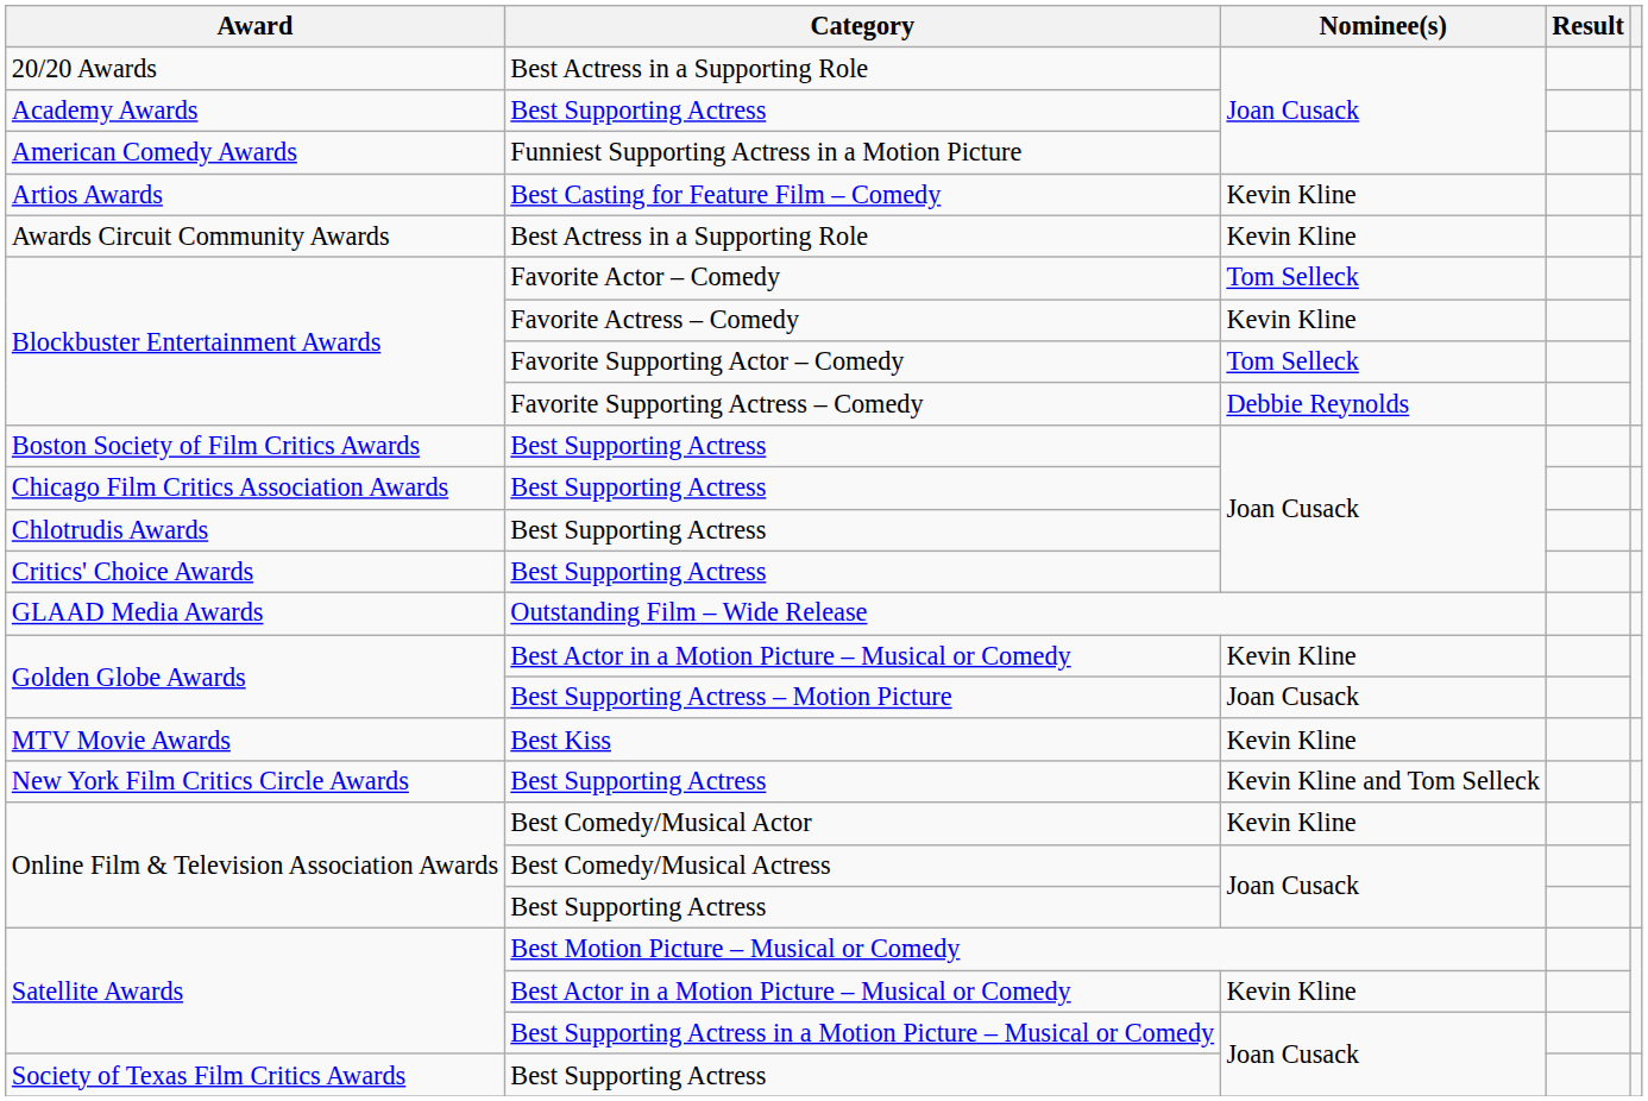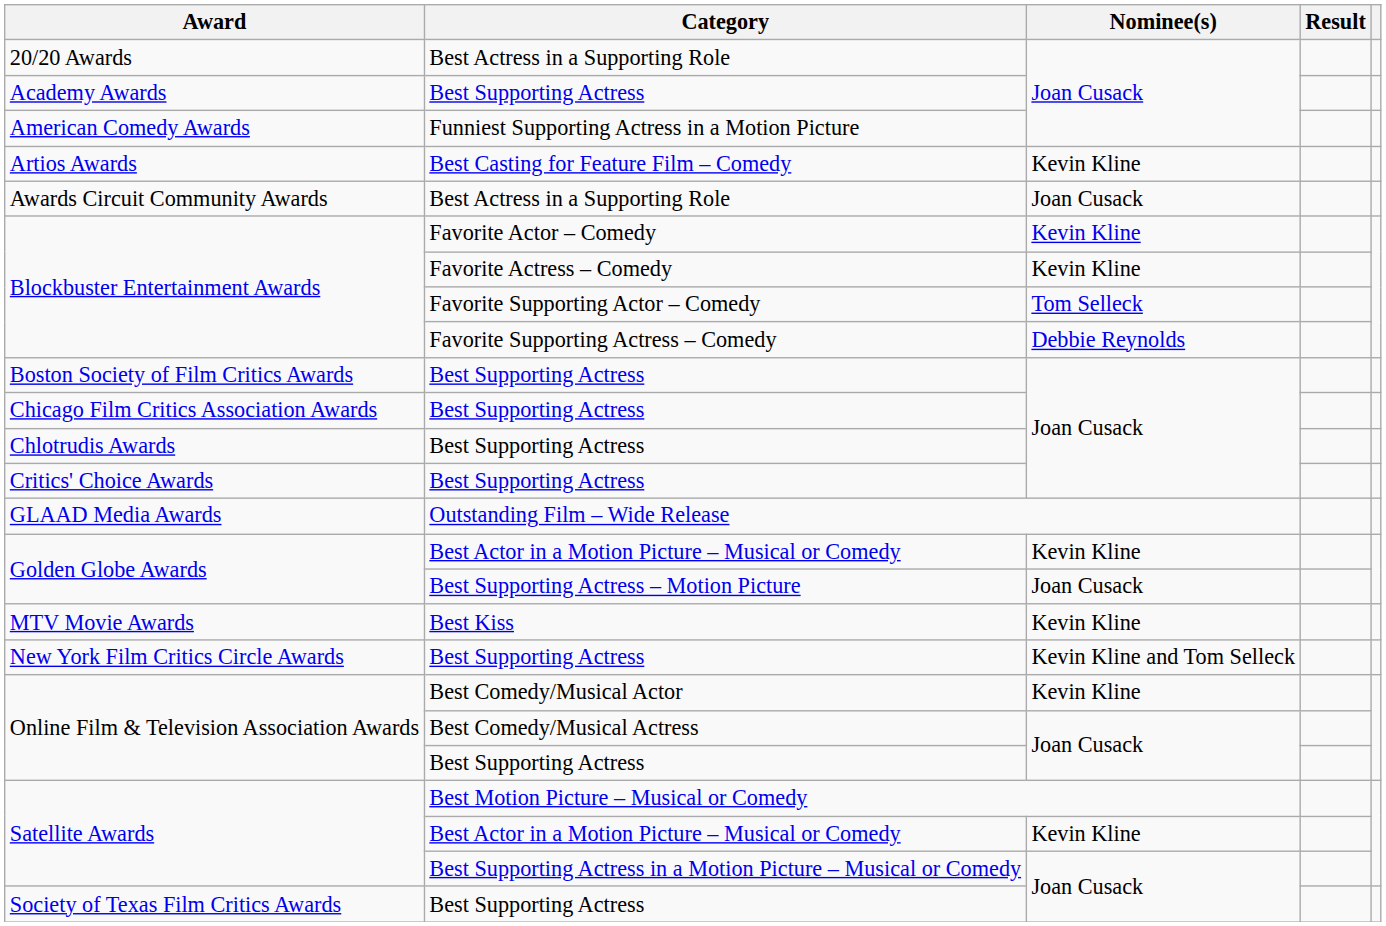Awards Circuit Community Awards | Nominee(s): Kevin Kline -> Joan Cusack
Blockbuster Entertainment Awards / Favorite Actor – Comedy | Nominee(s): Tom Selleck -> Kevin Kline
